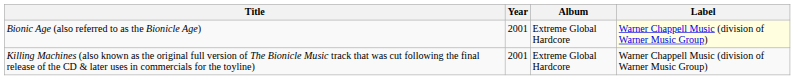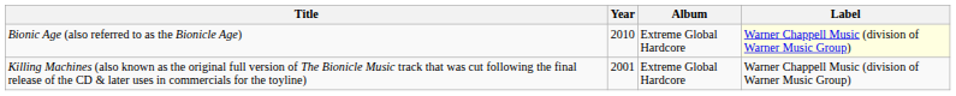Bionic Age (also referred to as the Bionicle Age) | Year: 2001 -> 2010
